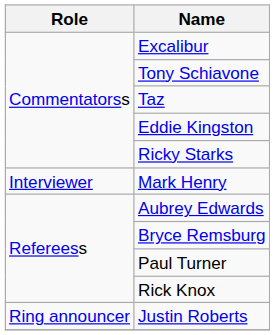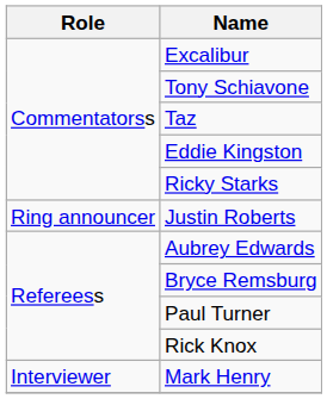rows swapped: Justin Roberts <-> Mark Henry
